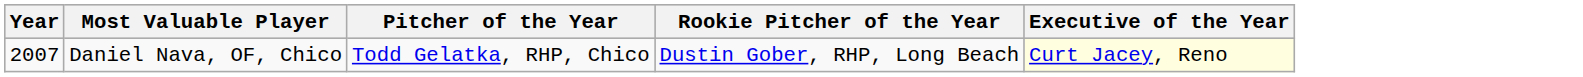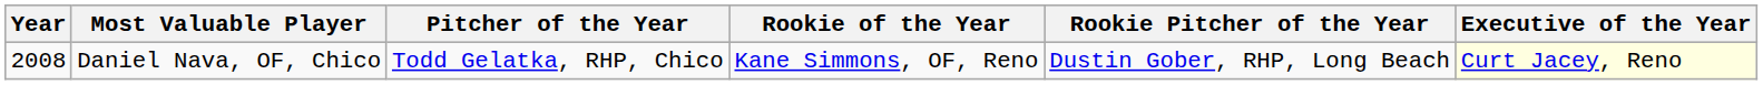+ column: Rookie of the Year | Kane Simmons, OF, Reno
Daniel Nava, OF, Chico | Year: 2007 -> 2008
